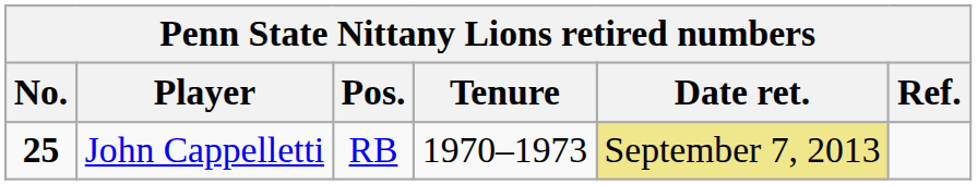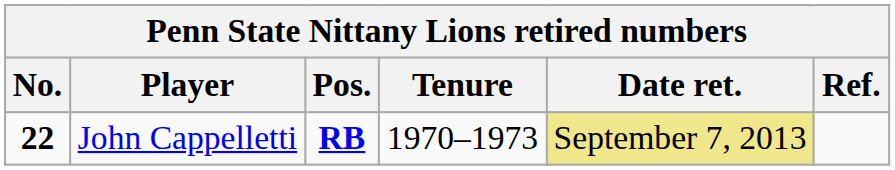John Cappelletti | No.: 25 -> 22
John Cappelletti | Pos.: normal -> bold
